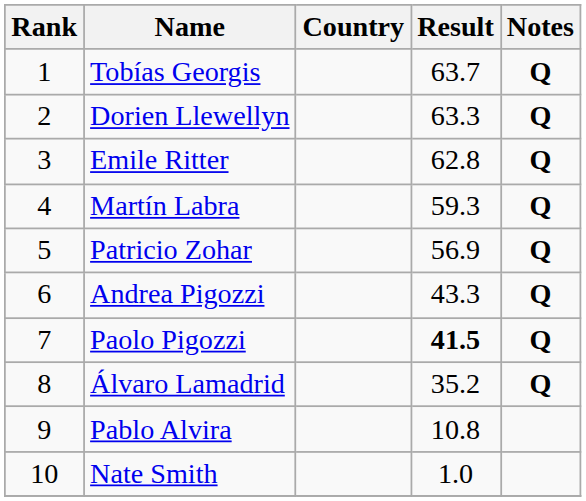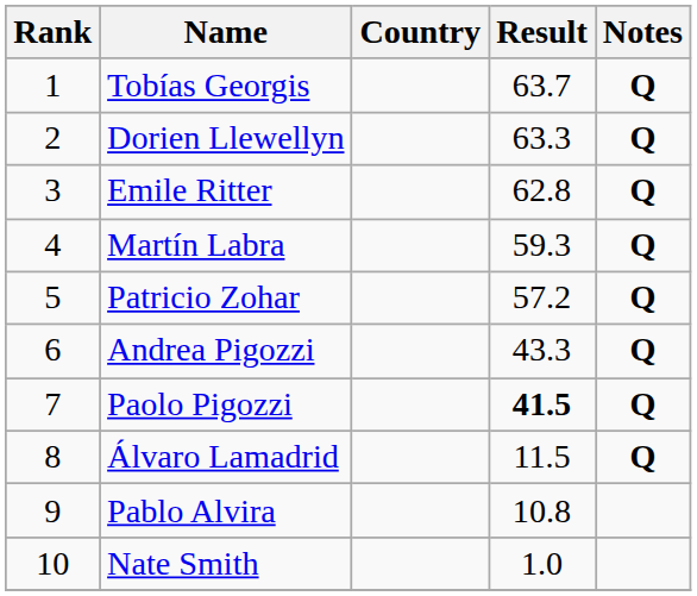Patricio Zohar | Result: 56.9 -> 57.2
Álvaro Lamadrid | Result: 35.2 -> 11.5
